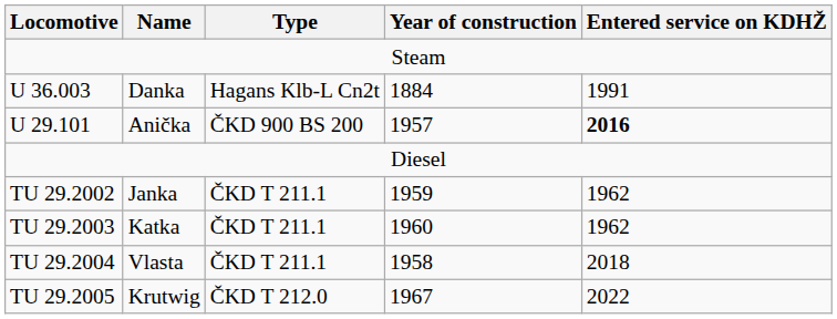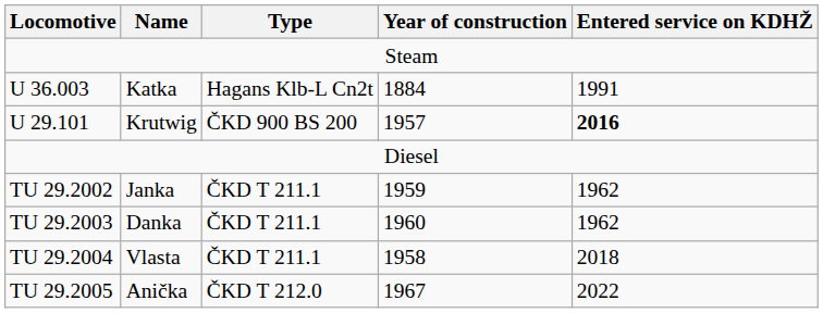U 36.003 | Name: Danka -> Katka
U 29.101 | Name: Anička -> Krutwig
TU 29.2003 | Name: Katka -> Danka
TU 29.2005 | Name: Krutwig -> Anička
